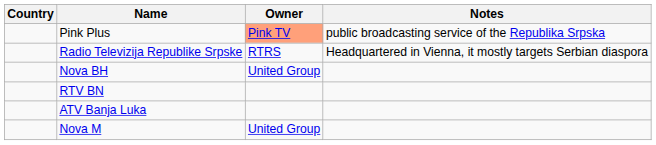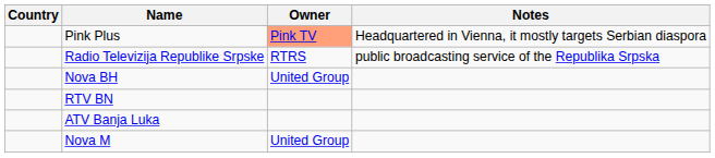Pink Plus | Notes: public broadcasting service of the Republika Srpska -> Headquartered in Vienna, it mostly targets Serbian diaspora
Radio Televizija Republike Srpske | Notes: Headquartered in Vienna, it mostly targets Serbian diaspora -> public broadcasting service of the Republika Srpska
